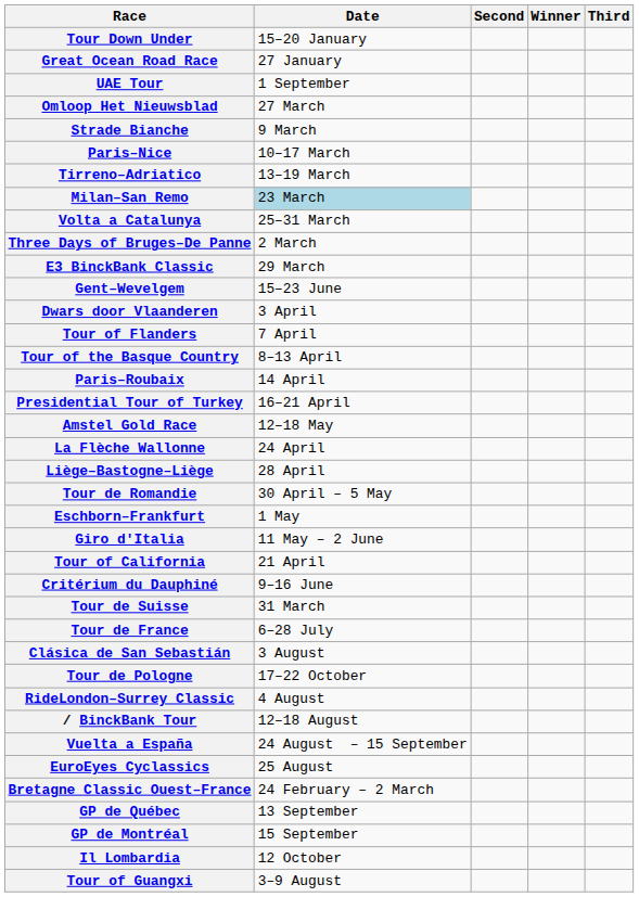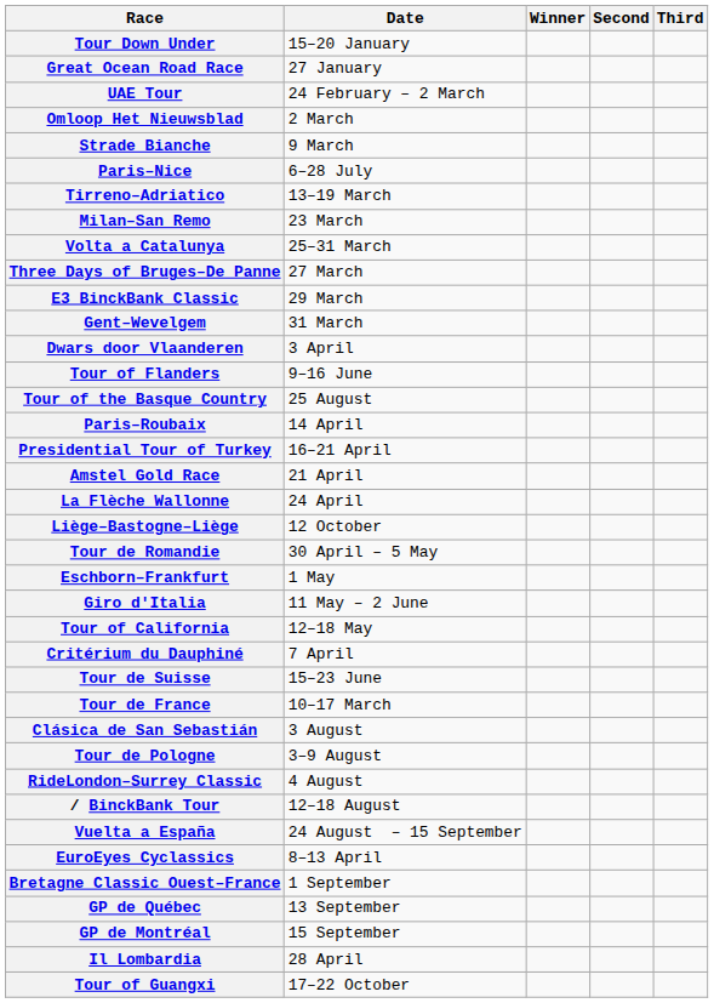columns swapped: Winner <-> Second
UAE Tour | Date: 1 September -> 24 February – 2 March
Omloop Het Nieuwsblad | Date: 27 March -> 2 March
Paris–Nice | Date: 10–17 March -> 6–28 July
Milan–San Remo | Date: lightblue background -> no background
Three Days of Bruges–De Panne | Date: 2 March -> 27 March
Gent–Wevelgem | Date: 15–23 June -> 31 March
Tour of Flanders | Date: 7 April -> 9–16 June
Tour of the Basque Country | Date: 8–13 April -> 25 August
Amstel Gold Race | Date: 12–18 May -> 21 April
Liège–Bastogne–Liège | Date: 28 April -> 12 October
Tour of California | Date: 21 April -> 12–18 May
Critérium du Dauphiné | Date: 9–16 June -> 7 April
Tour de Suisse | Date: 31 March -> 15–23 June
Tour de France | Date: 6–28 July -> 10–17 March
Tour de Pologne | Date: 17–22 October -> 3–9 August
EuroEyes Cyclassics | Date: 25 August -> 8–13 April
Bretagne Classic Ouest–France | Date: 24 February – 2 March -> 1 September
Il Lombardia | Date: 12 October -> 28 April
Tour of Guangxi | Date: 3–9 August -> 17–22 October
